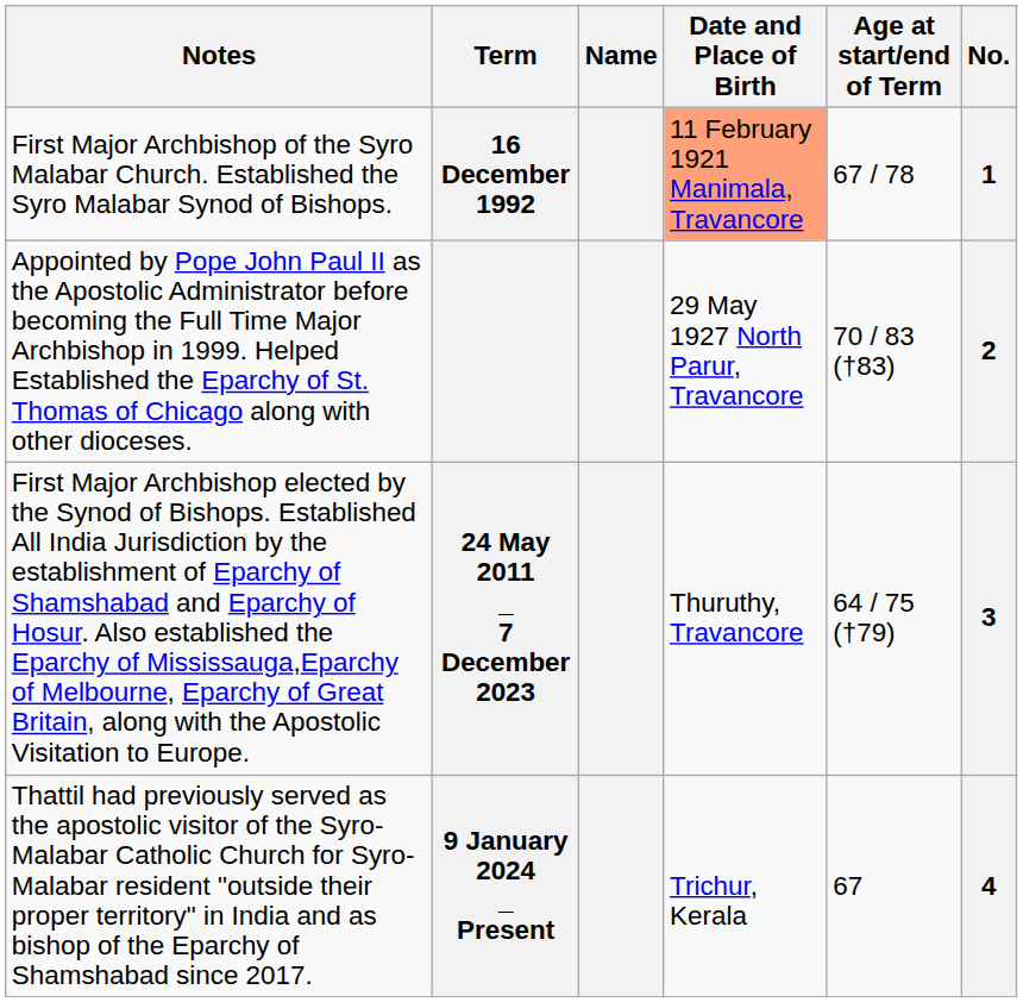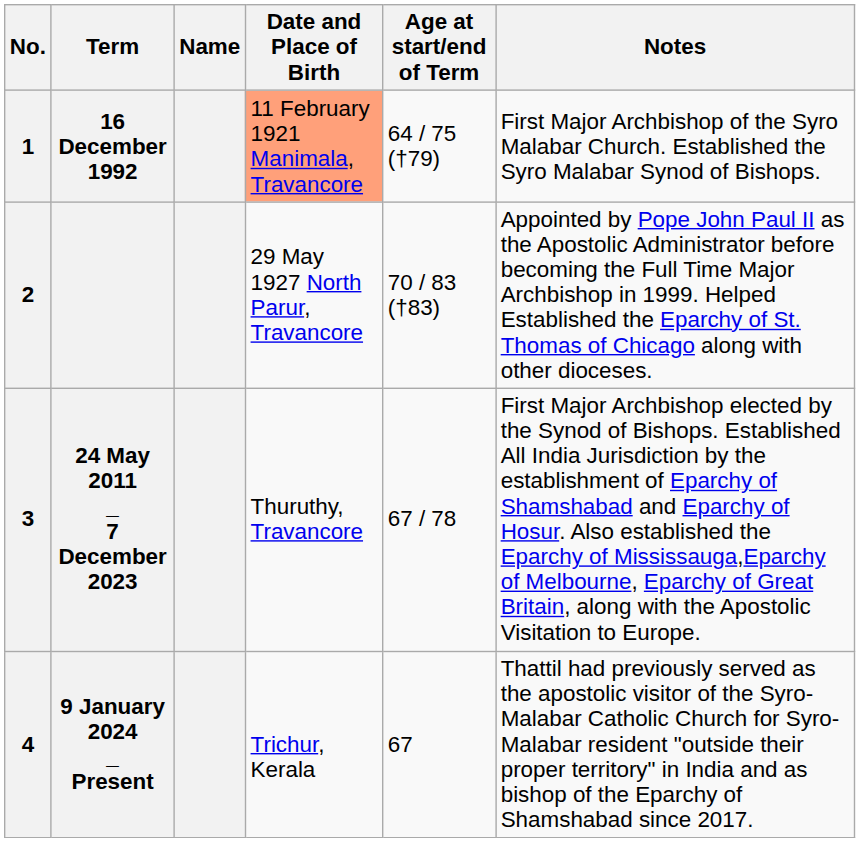columns swapped: No. <-> Notes
16 December 1992 | Age at start/end of Term: 67 / 78 -> 64 / 75 (†79)
24 May 2011 _ 7 December 2023 | Age at start/end of Term: 64 / 75 (†79) -> 67 / 78
